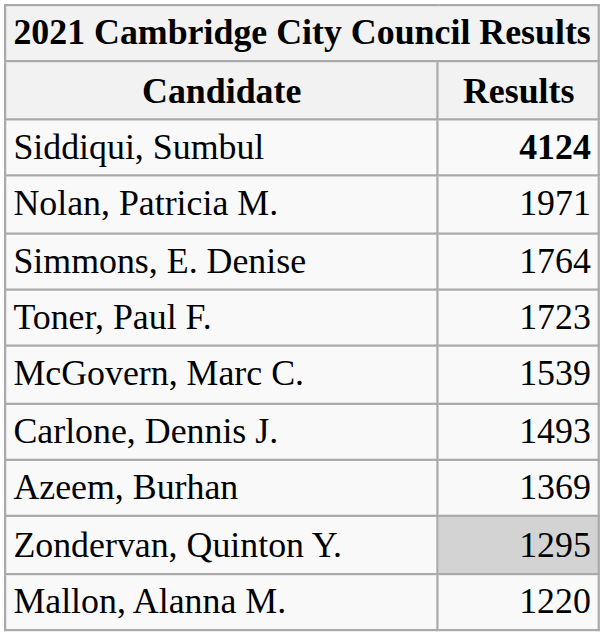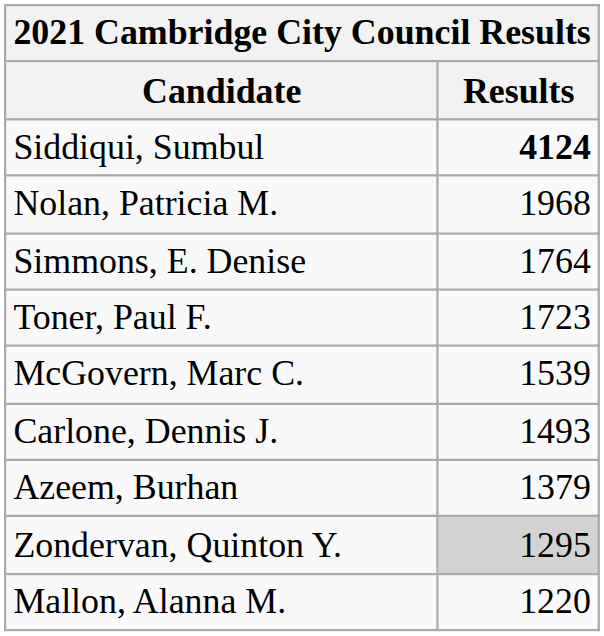Nolan, Patricia M. | column 2: 1971 -> 1968
Azeem, Burhan | column 2: 1369 -> 1379
